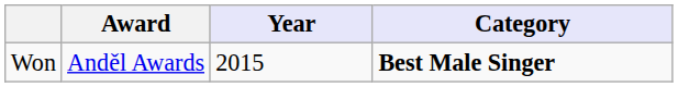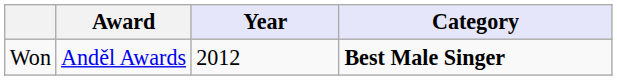Won | Year: 2015 -> 2012
